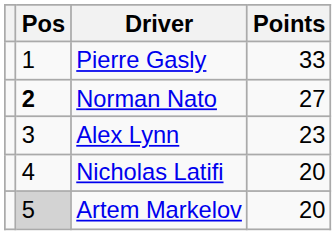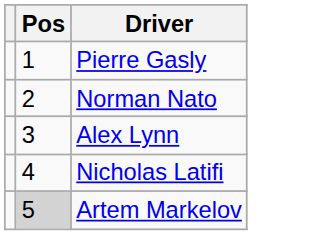- column: Points | 33 | 27 | 23 | 20 | 20
Norman Nato | Pos: bold -> normal
